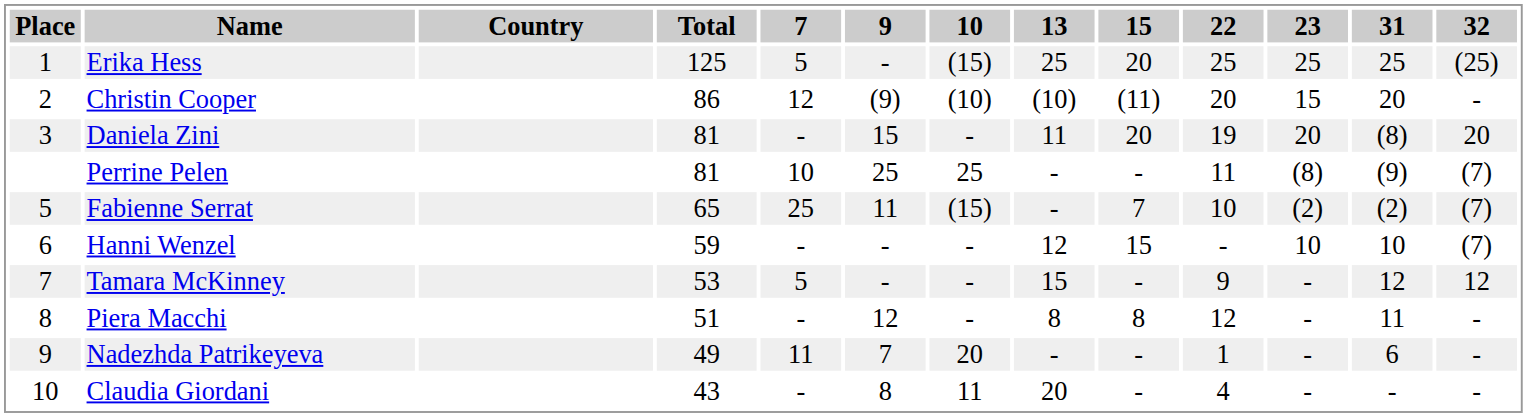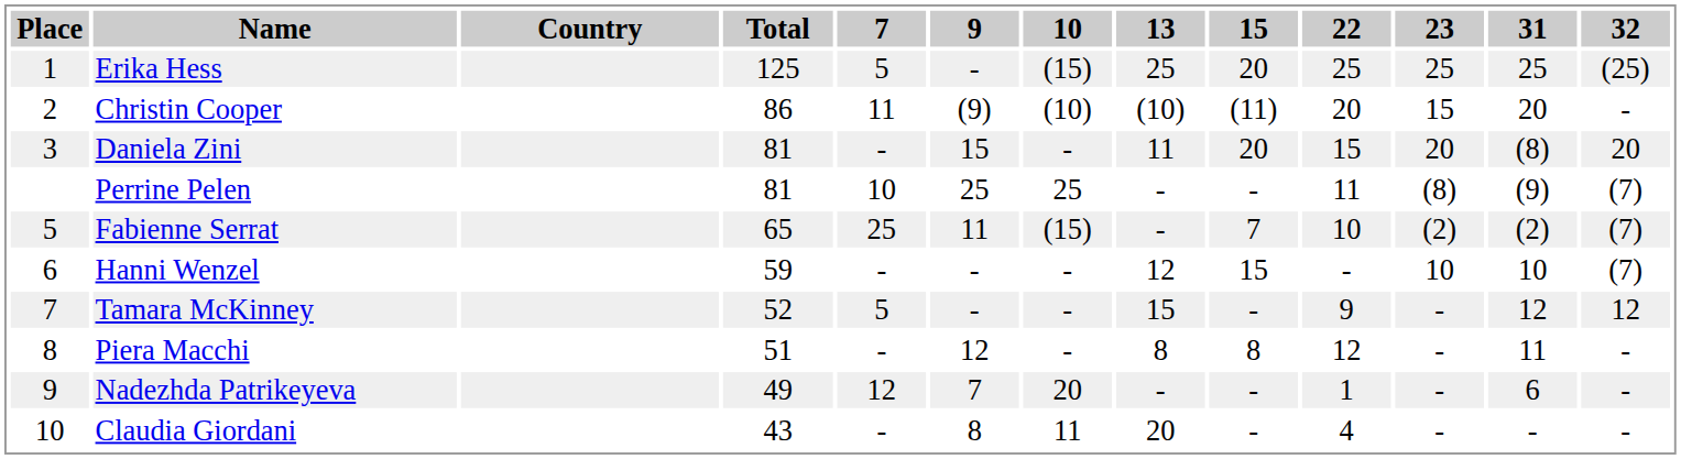Christin Cooper | 7: 12 -> 11
Daniela Zini | 22: 19 -> 15
Tamara McKinney | Total: 53 -> 52
Nadezhda Patrikeyeva | 7: 11 -> 12
